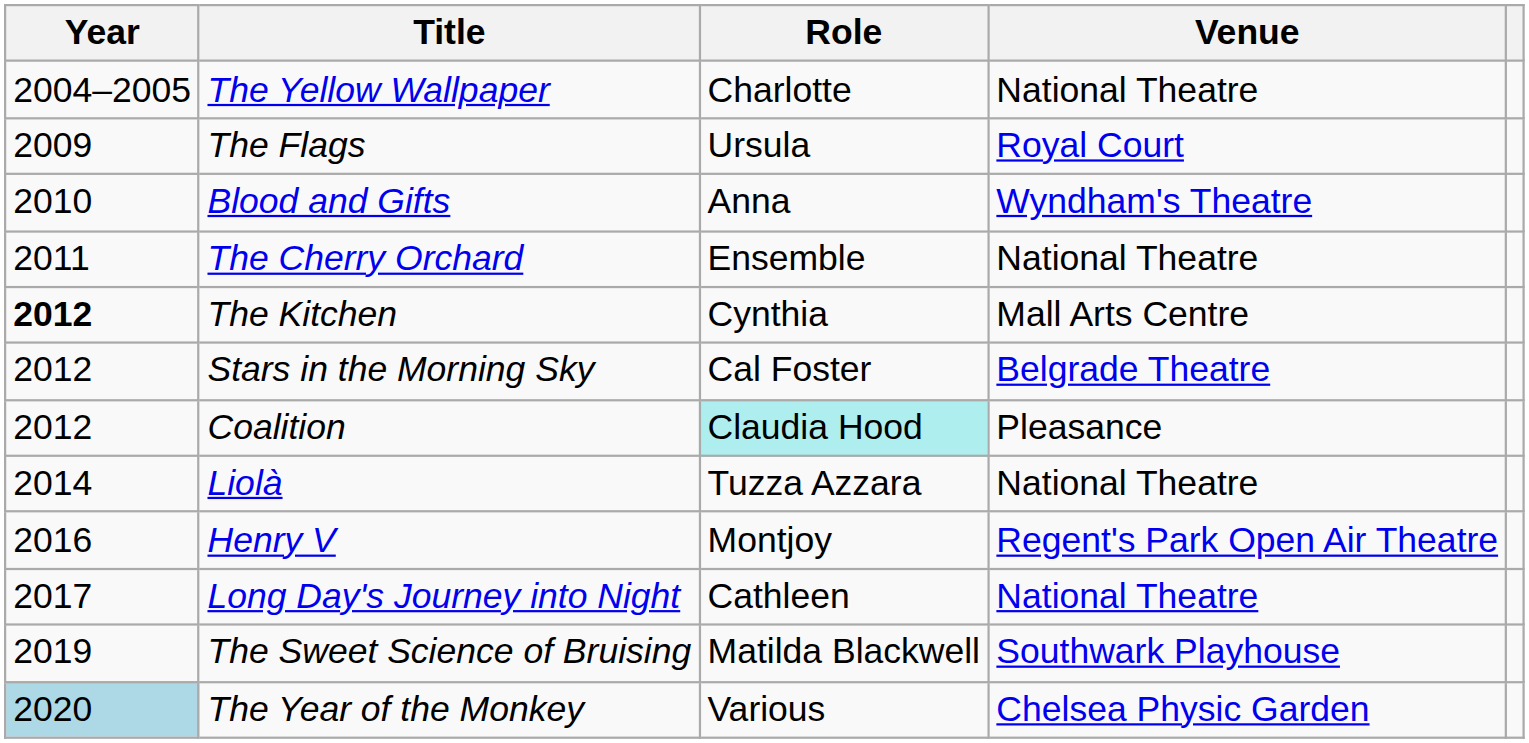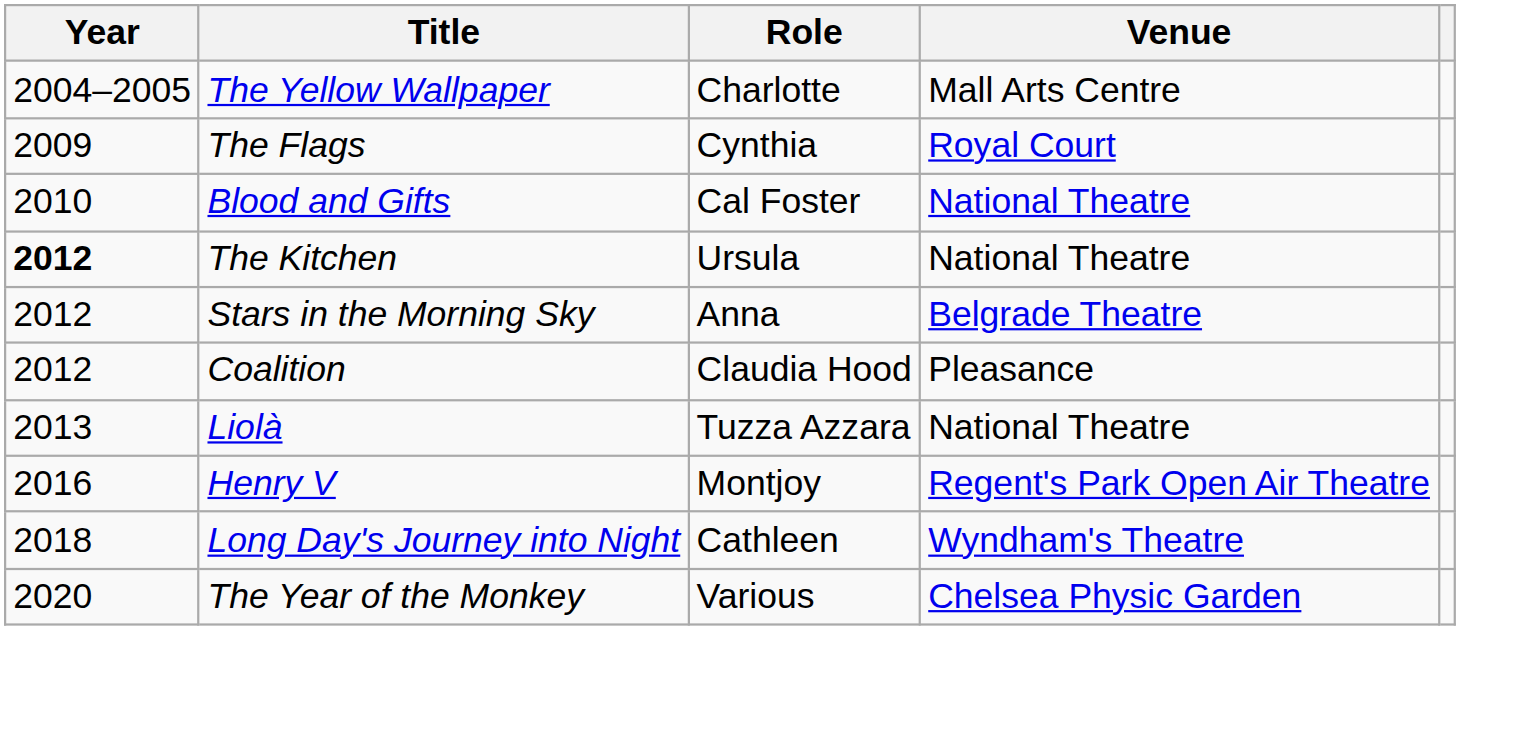The Yellow Wallpaper | Venue: National Theatre -> Mall Arts Centre
The Flags | Role: Ursula -> Cynthia
Blood and Gifts | Role: Anna -> Cal Foster
Blood and Gifts | Venue: Wyndham's Theatre -> National Theatre
- row: 2011 | The Cherry Orchard | Ensemble | National Theatre
The Kitchen | Role: Cynthia -> Ursula
The Kitchen | Venue: Mall Arts Centre -> National Theatre
Stars in the Morning Sky | Role: Cal Foster -> Anna
Coalition | Role: paleturquoise background -> no background
Liolà | Year: 2014 -> 2013
Long Day's Journey into Night | Year: 2017 -> 2018
Long Day's Journey into Night | Venue: National Theatre -> Wyndham's Theatre
- row: 2019 | The Sweet Science of Bruising | Matilda Blackwell | Southwark Playhouse
The Year of the Monkey | Year: lightblue background -> no background
